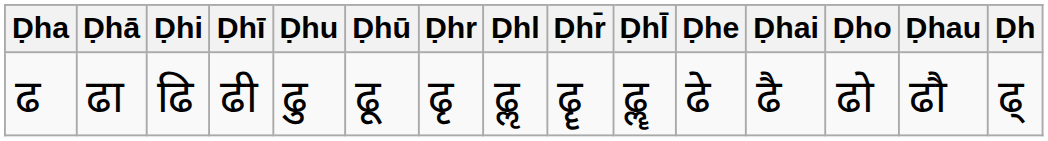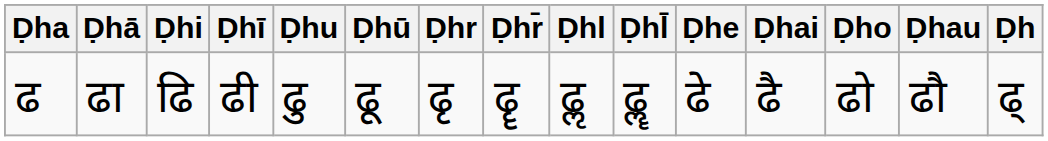columns swapped: Ḍhr̄ <-> Ḍhl
